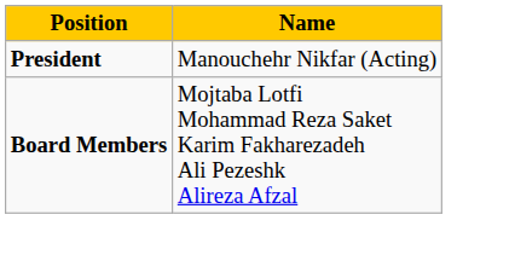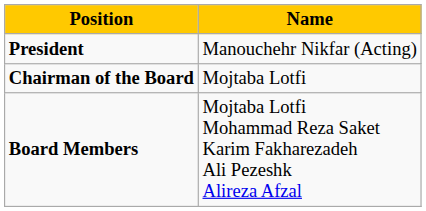+ row: Chairman of the Board | Mojtaba Lotfi
